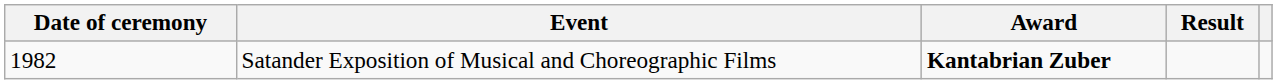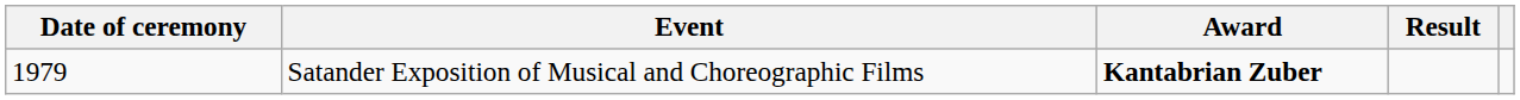Satander Exposition of Musical and Choreographic Films | Date of ceremony: 1982 -> 1979
